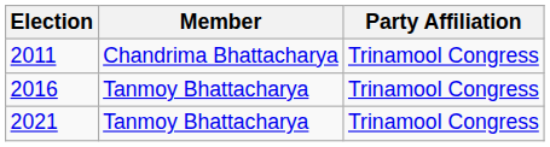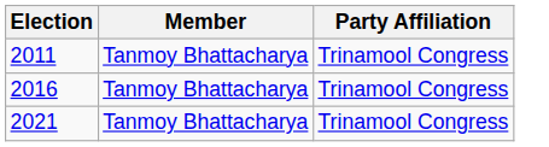2011 | Member: Chandrima Bhattacharya -> Tanmoy Bhattacharya
